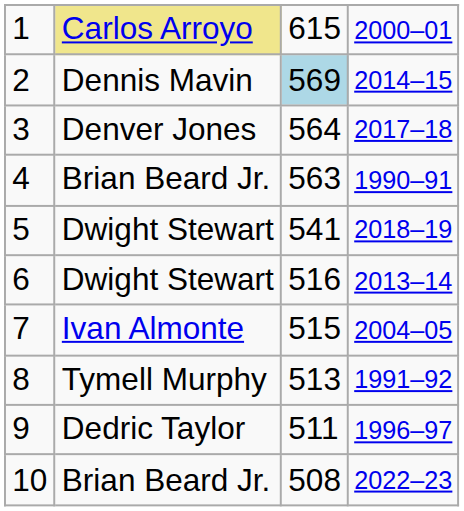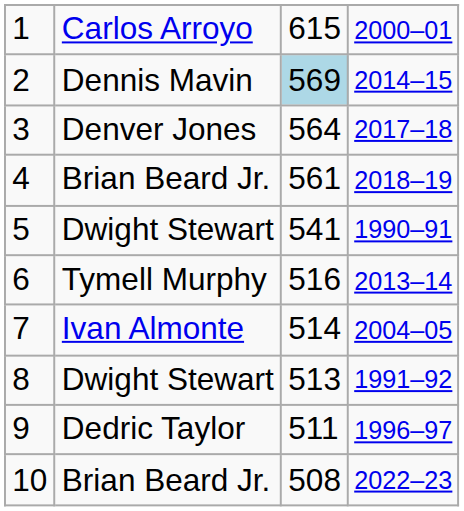1 | column 2: khaki background -> no background
4 | column 3: 563 -> 561
4 | column 4: 1990–91 -> 2018–19
5 | column 4: 2018–19 -> 1990–91
6 | column 2: Dwight Stewart -> Tymell Murphy
7 | column 3: 515 -> 514
8 | column 2: Tymell Murphy -> Dwight Stewart
